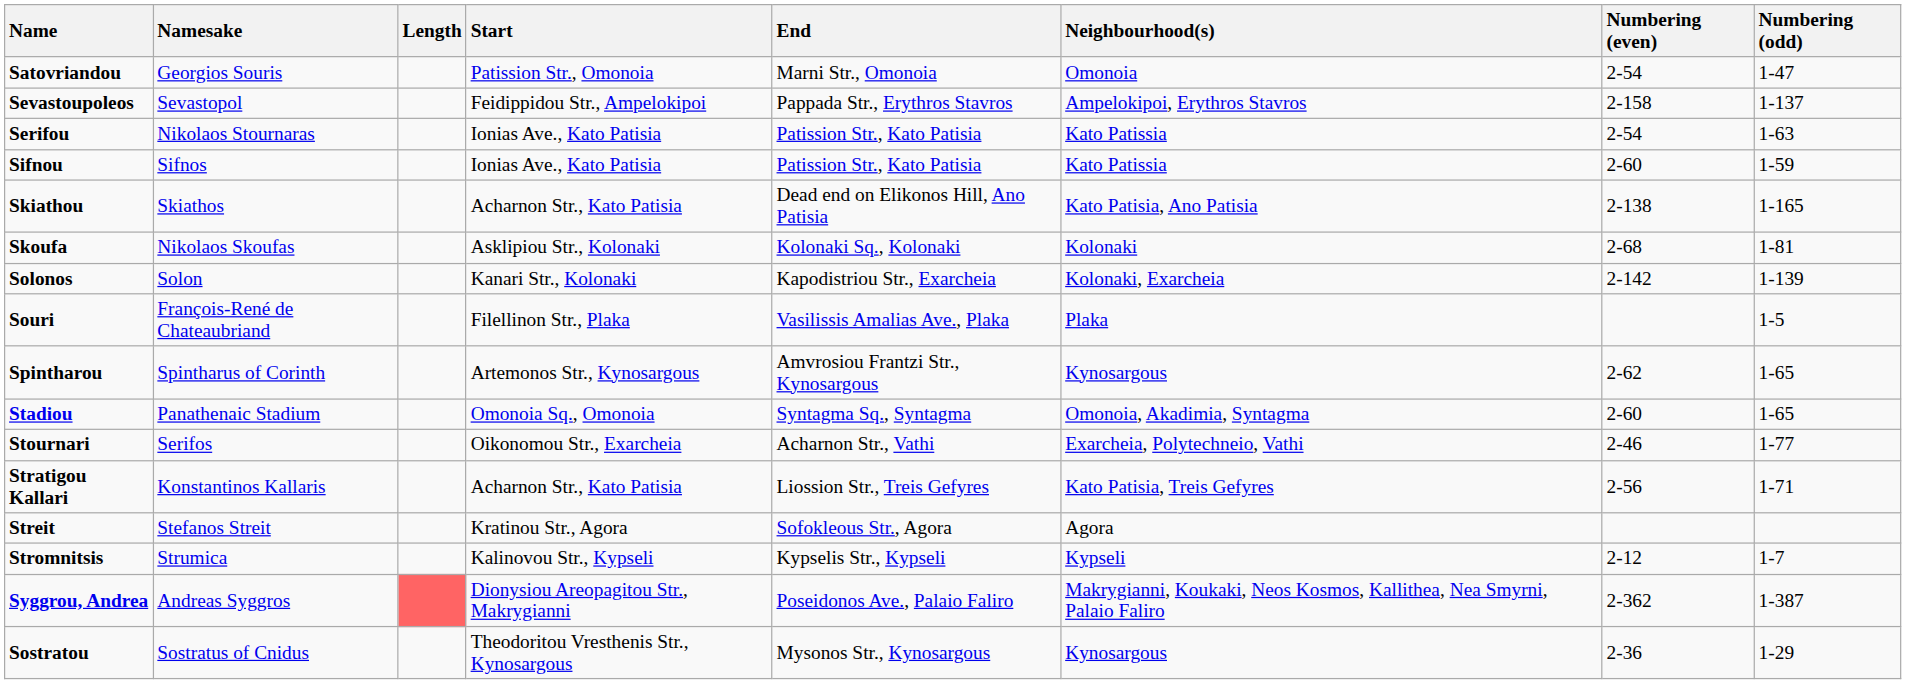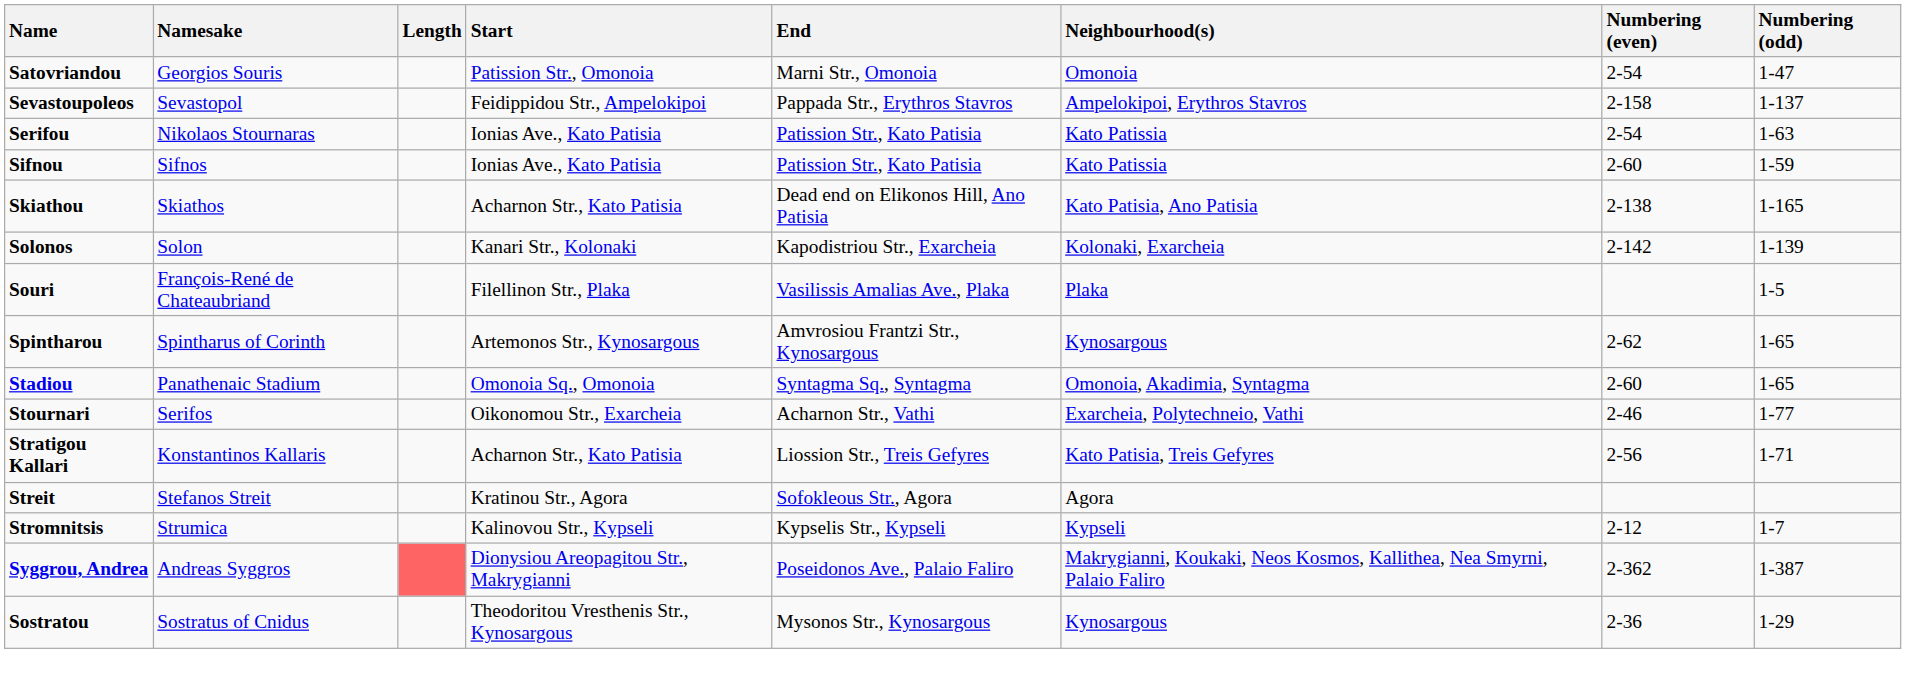- row: Skoufa | Nikolaos Skoufas | Asklipiou Str., Kolonaki | Kolonaki Sq., Kolonaki | Kolonaki | 2-68 | 1-81
